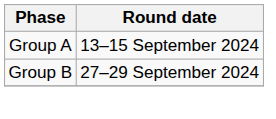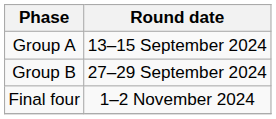+ row: Final four | 1–2 November 2024
